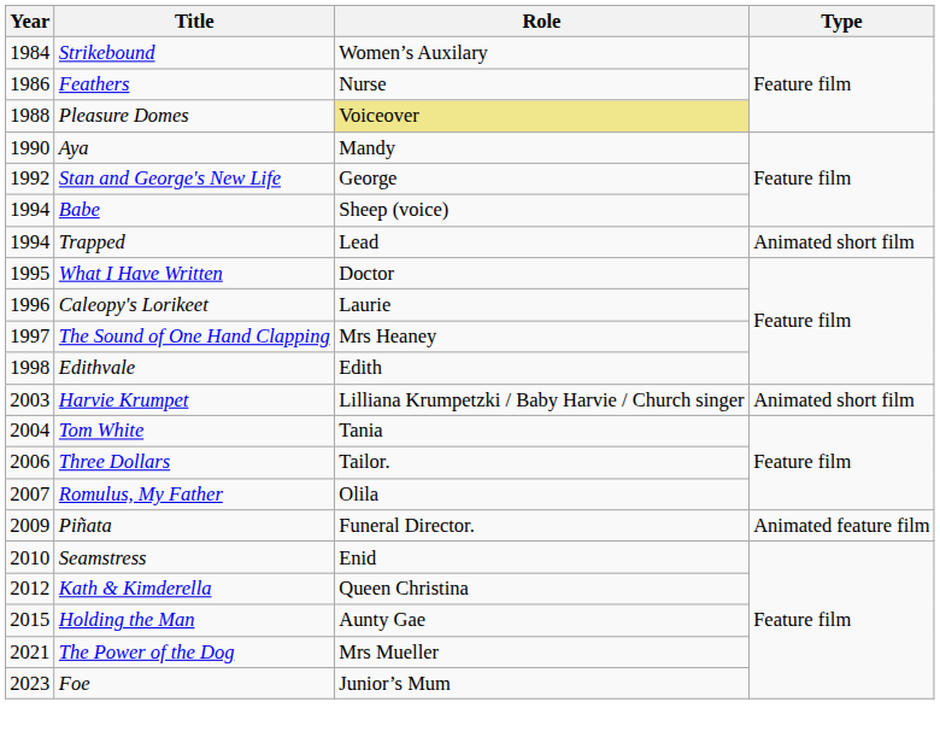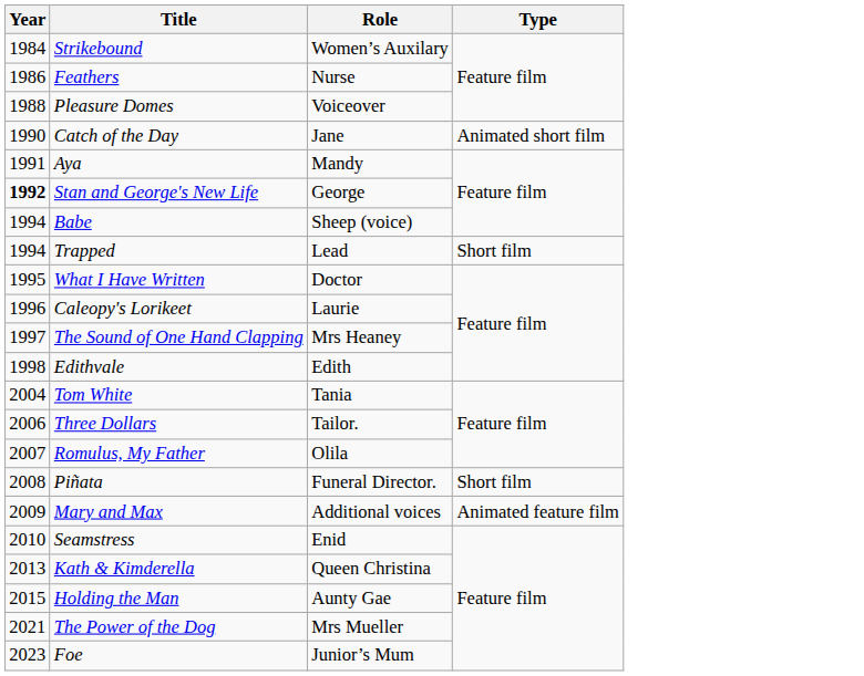Pleasure Domes | Role: khaki background -> no background
+ row: 1990 | Catch of the Day | Jane | Animated short film
Aya | Year: 1990 -> 1991
Stan and George's New Life | Year: normal -> bold
Trapped | Type: Animated short film -> Short film
- row: 2003 | Harvie Krumpet | Lilliana Krumpetzki / Baby Harvie / Church singer | Animated short film
Piñata | Year: 2009 -> 2008
Piñata | Type: Animated feature film -> Short film
+ row: 2009 | Mary and Max | Additional voices | Animated feature film
Kath & Kimderella | Year: 2012 -> 2013
